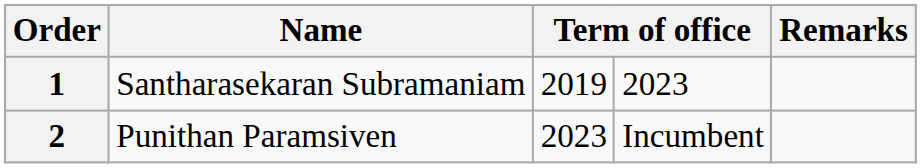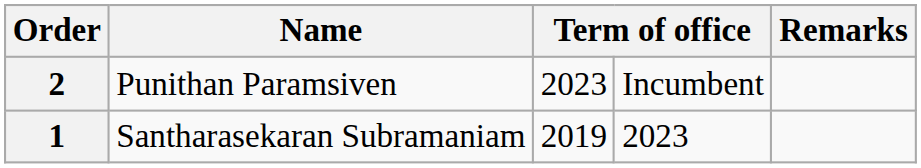rows swapped: 1 <-> 2
